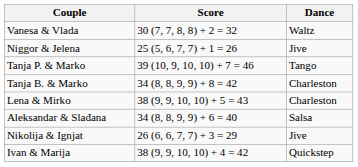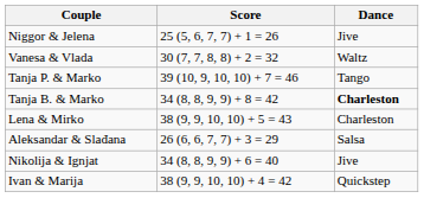rows swapped: Niggor & Jelena <-> Vanesa & Vlada
Tanja B. & Marko | Dance: normal -> bold
Aleksandar & Slađana | Score: 34 (8, 8, 9, 9) + 6 = 40 -> 26 (6, 6, 7, 7) + 3 = 29
Nikolija & Ignjat | Score: 26 (6, 6, 7, 7) + 3 = 29 -> 34 (8, 8, 9, 9) + 6 = 40
